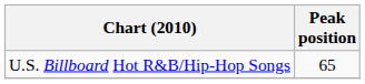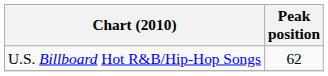U.S. Billboard Hot R&B/Hip-Hop Songs | Peak position: 65 -> 62
